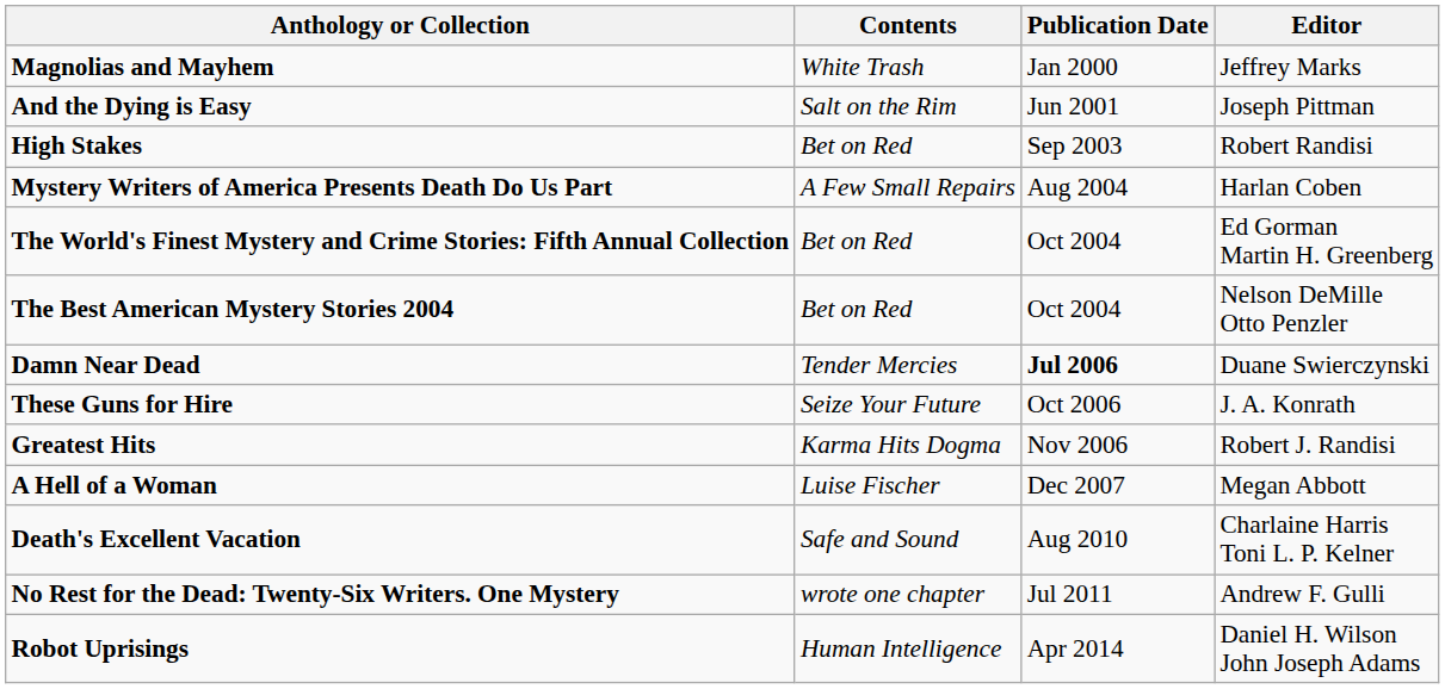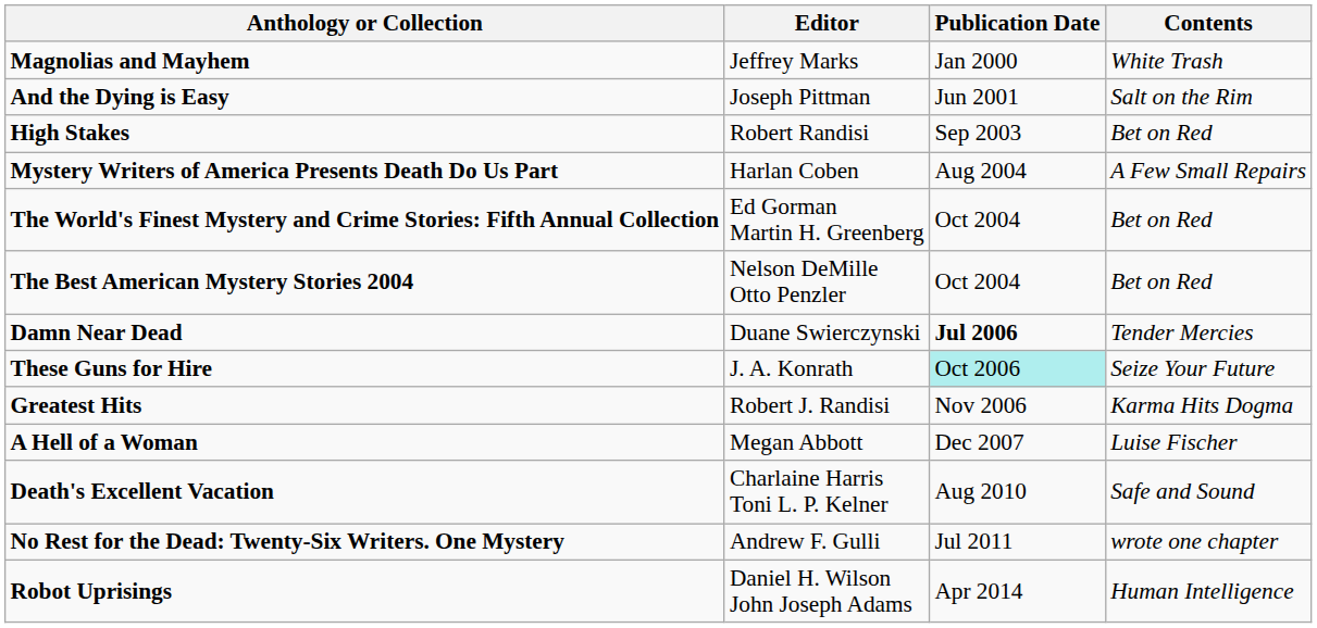columns swapped: Contents <-> Editor
These Guns for Hire | Publication Date: no background -> paleturquoise background
